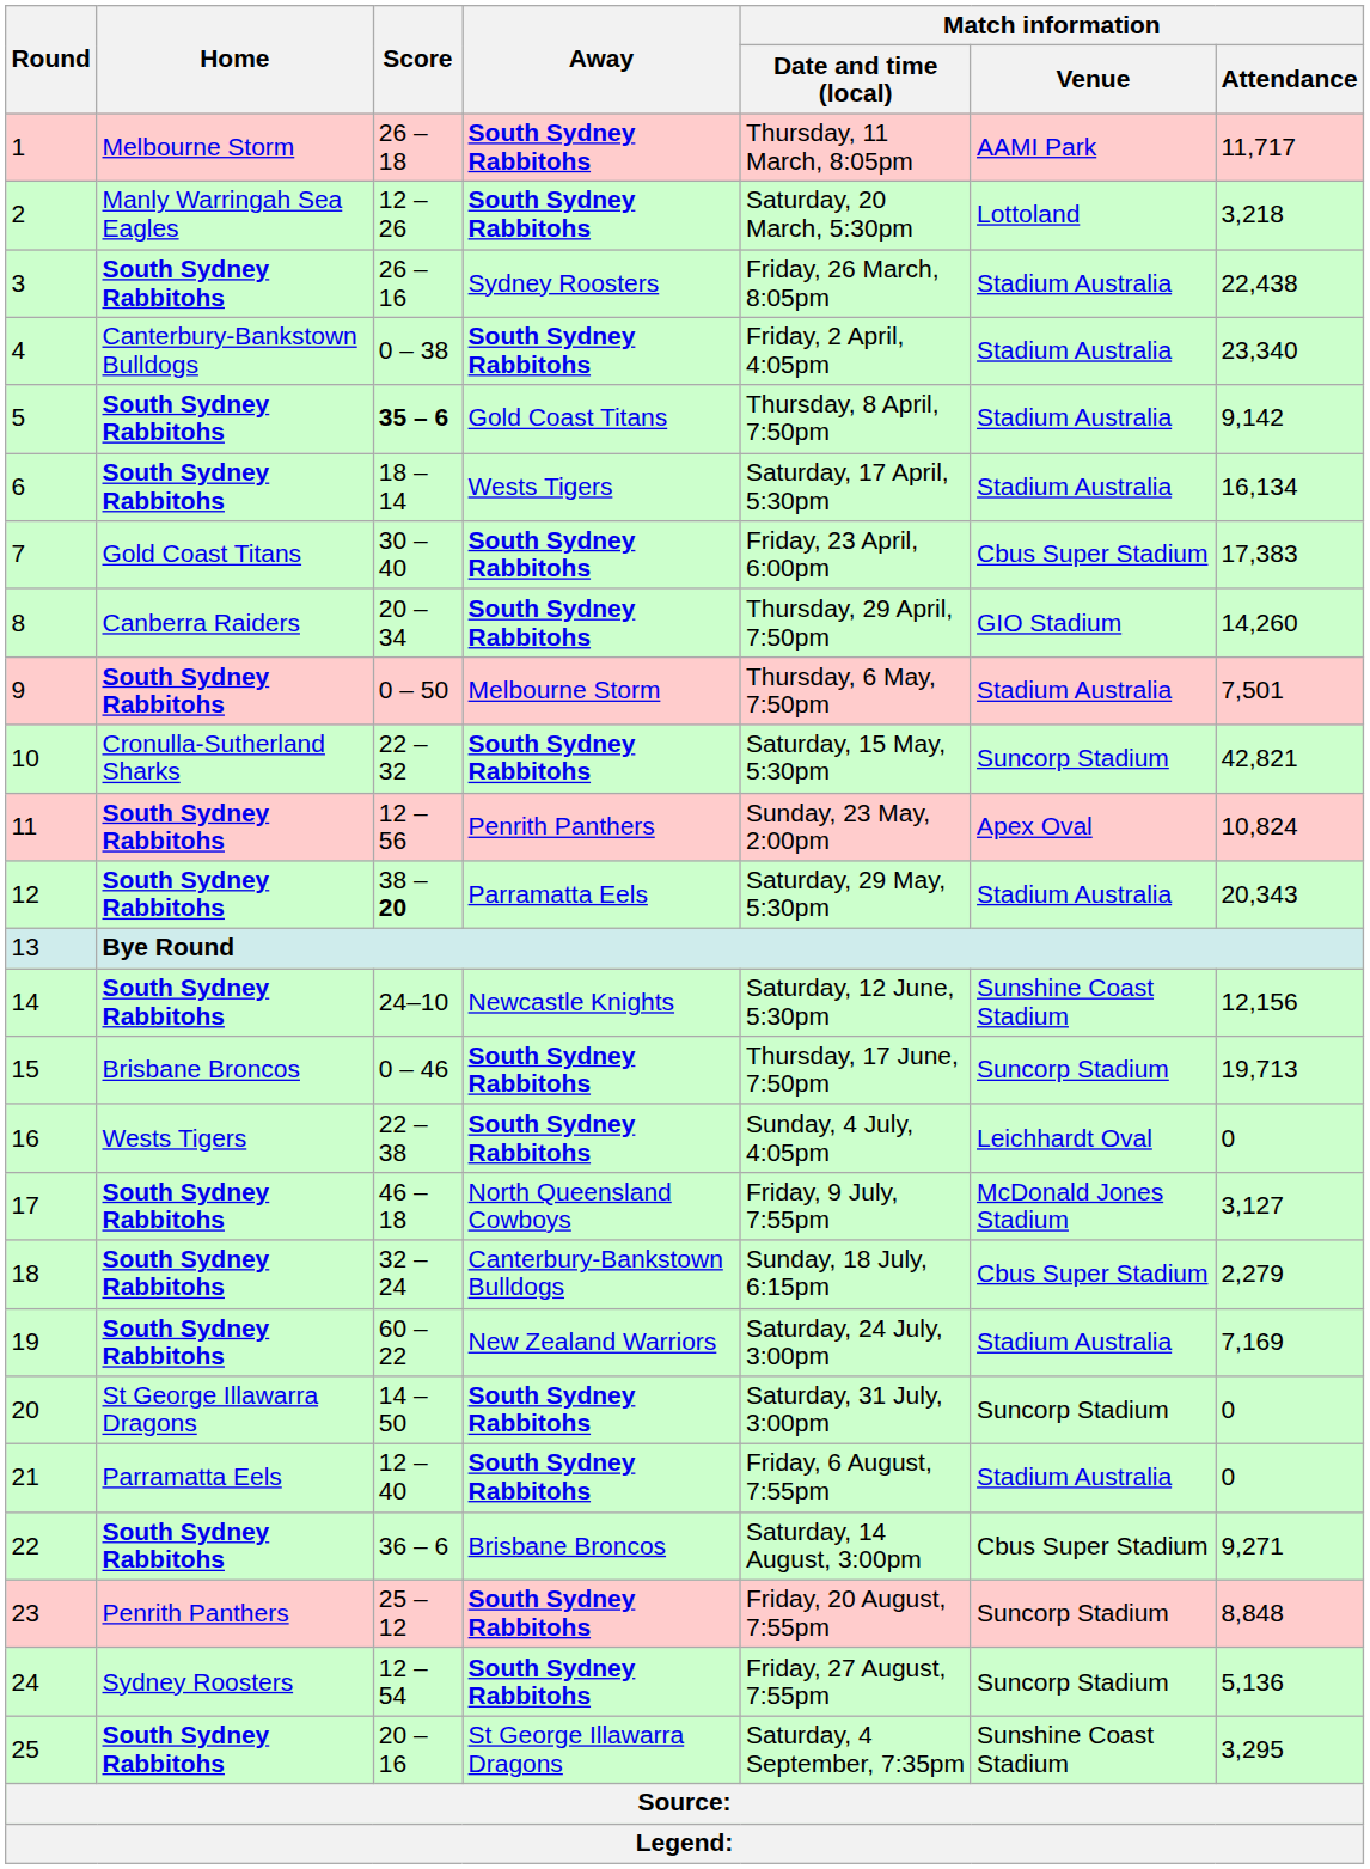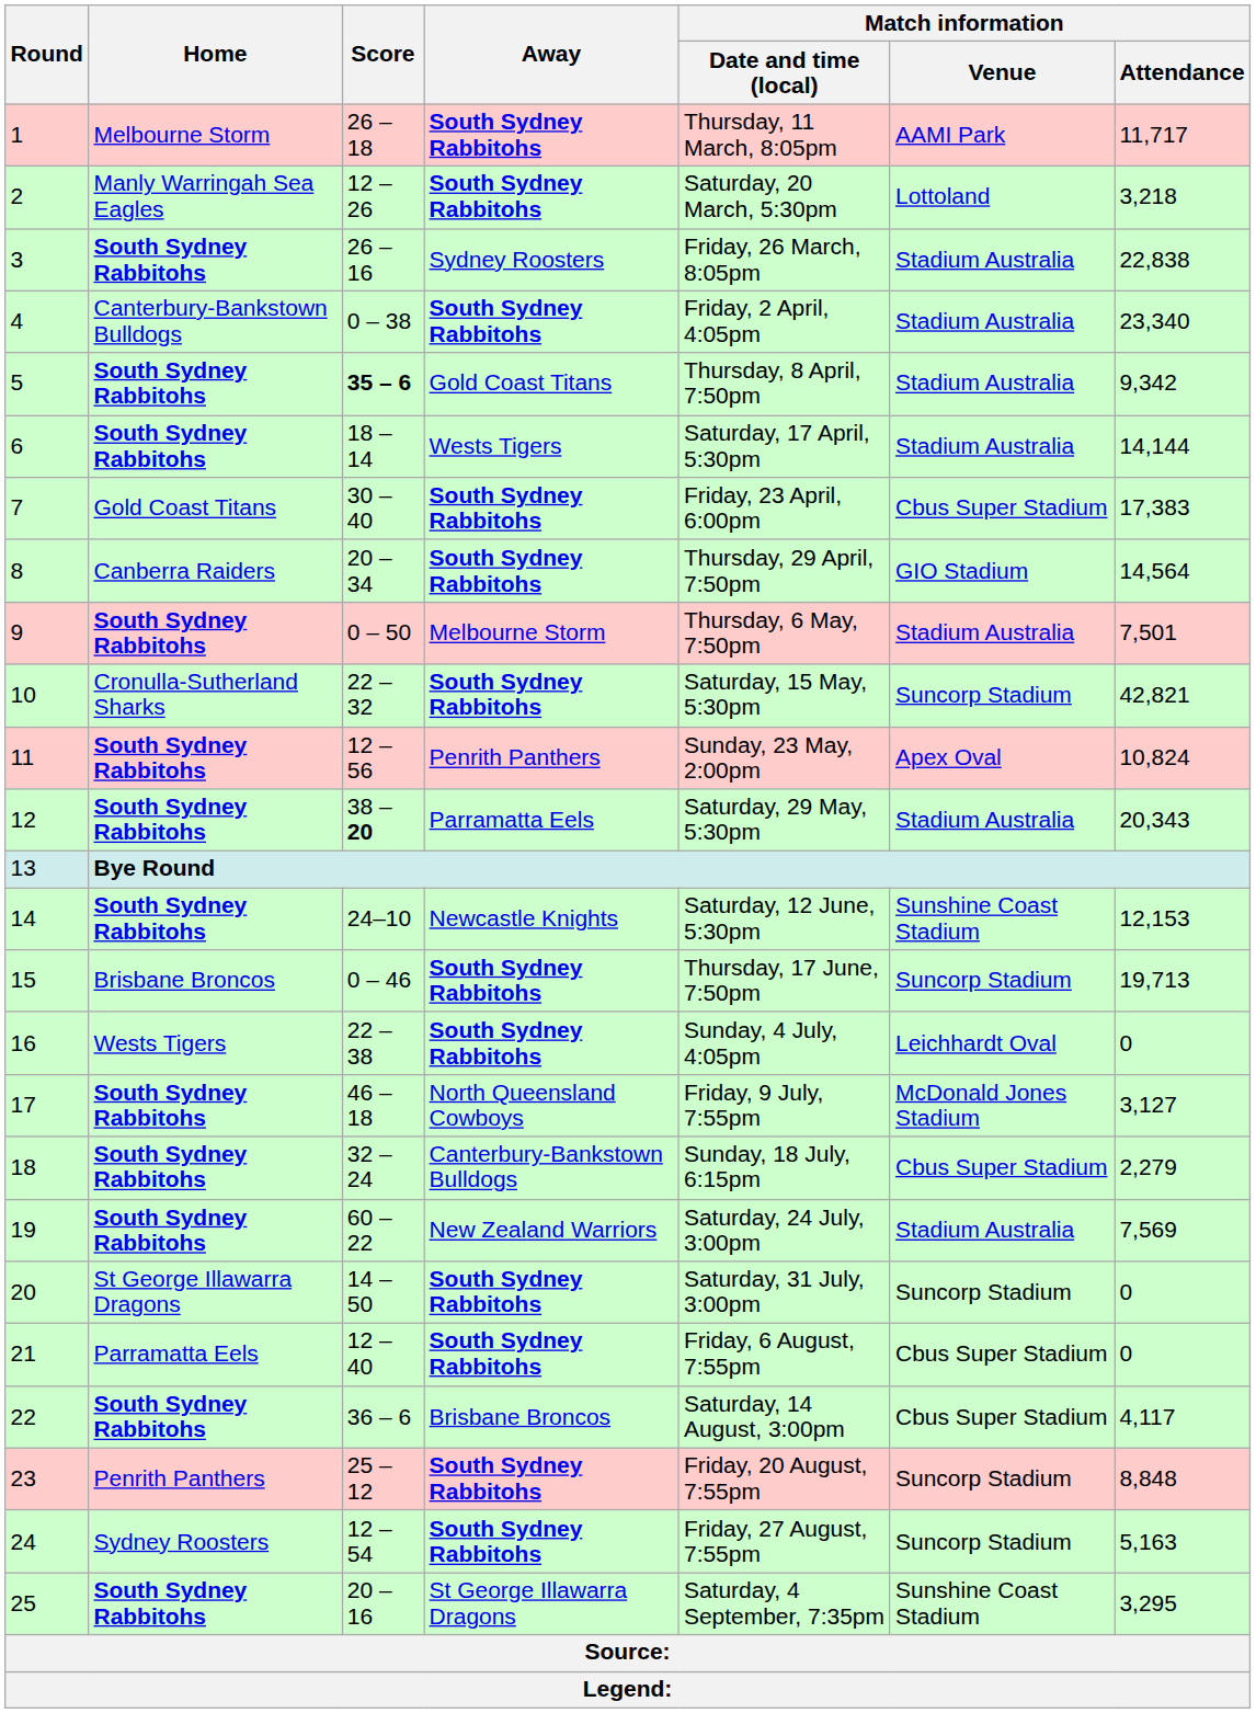3 | Match information / Attendance: 22,438 -> 22,838
5 | Match information / Attendance: 9,142 -> 9,342
6 | Match information / Attendance: 16,134 -> 14,144
8 | Match information / Attendance: 14,260 -> 14,564
14 | Match information / Attendance: 12,156 -> 12,153
19 | Match information / Attendance: 7,169 -> 7,569
21 | Match information / Venue: Stadium Australia -> Cbus Super Stadium
22 | Match information / Attendance: 9,271 -> 4,117
24 | Match information / Attendance: 5,136 -> 5,163
